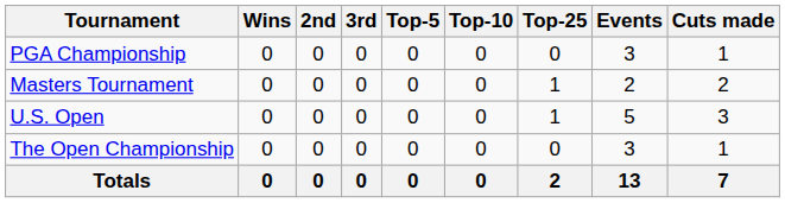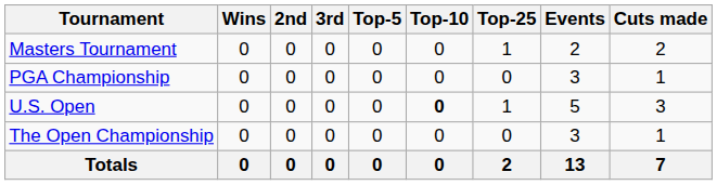rows swapped: Masters Tournament <-> PGA Championship
U.S. Open | Top-10: normal -> bold
